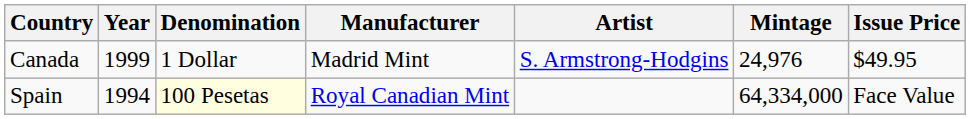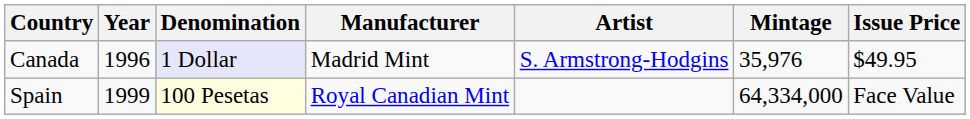Canada | Year: 1999 -> 1996
Canada | Denomination: no background -> lavender background
Canada | Mintage: 24,976 -> 35,976
Spain | Year: 1994 -> 1999
